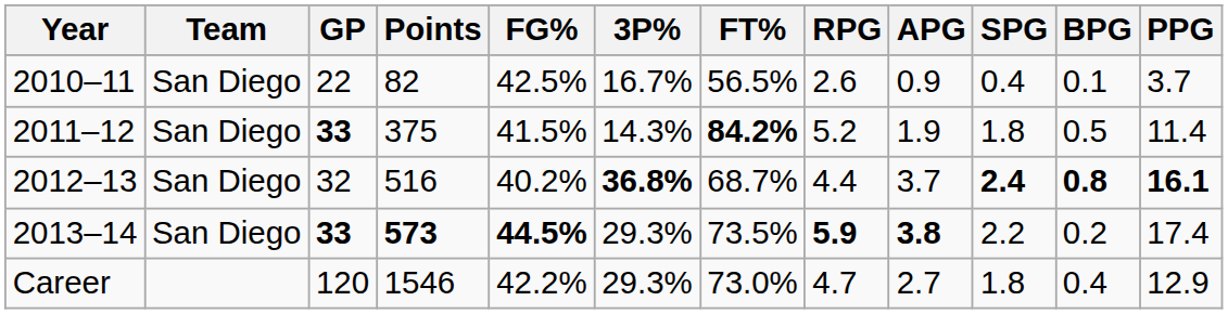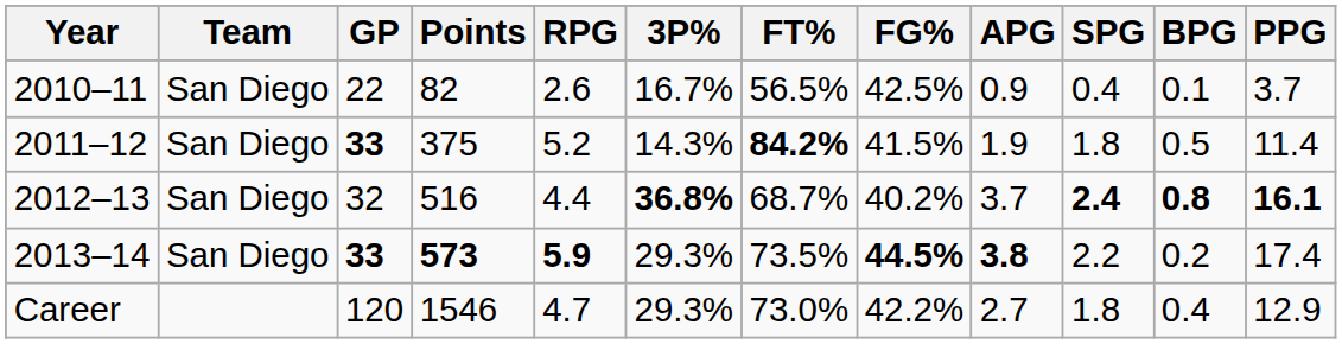columns swapped: FG% <-> RPG
